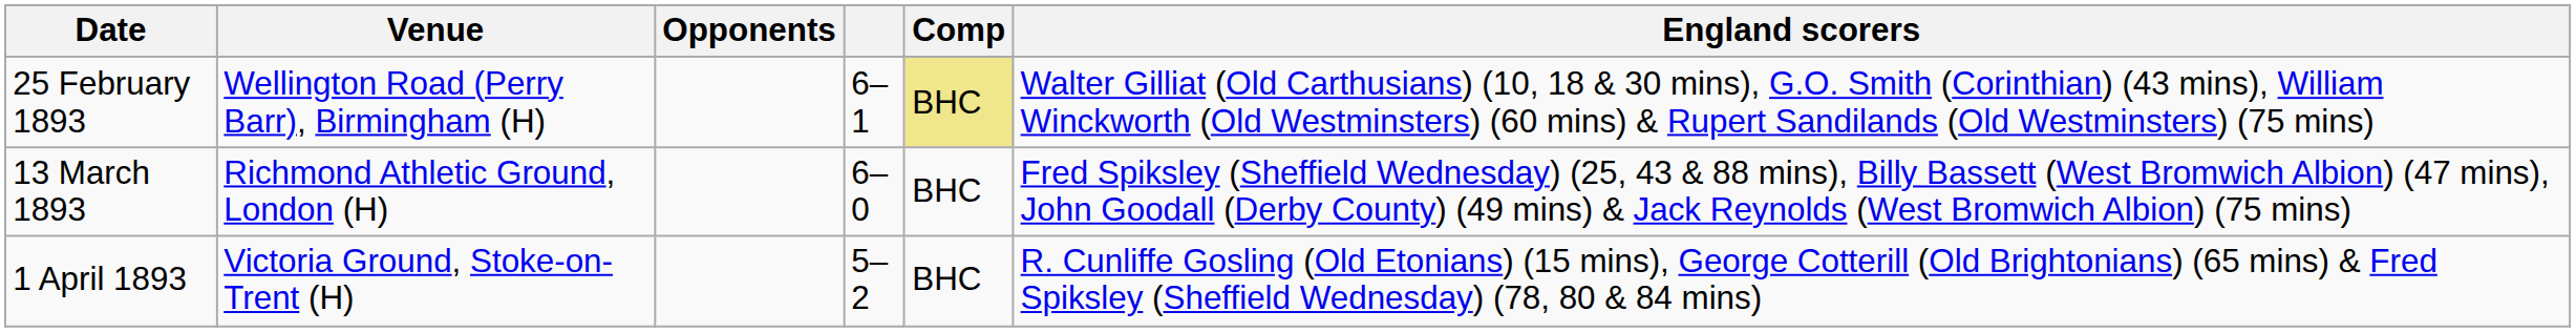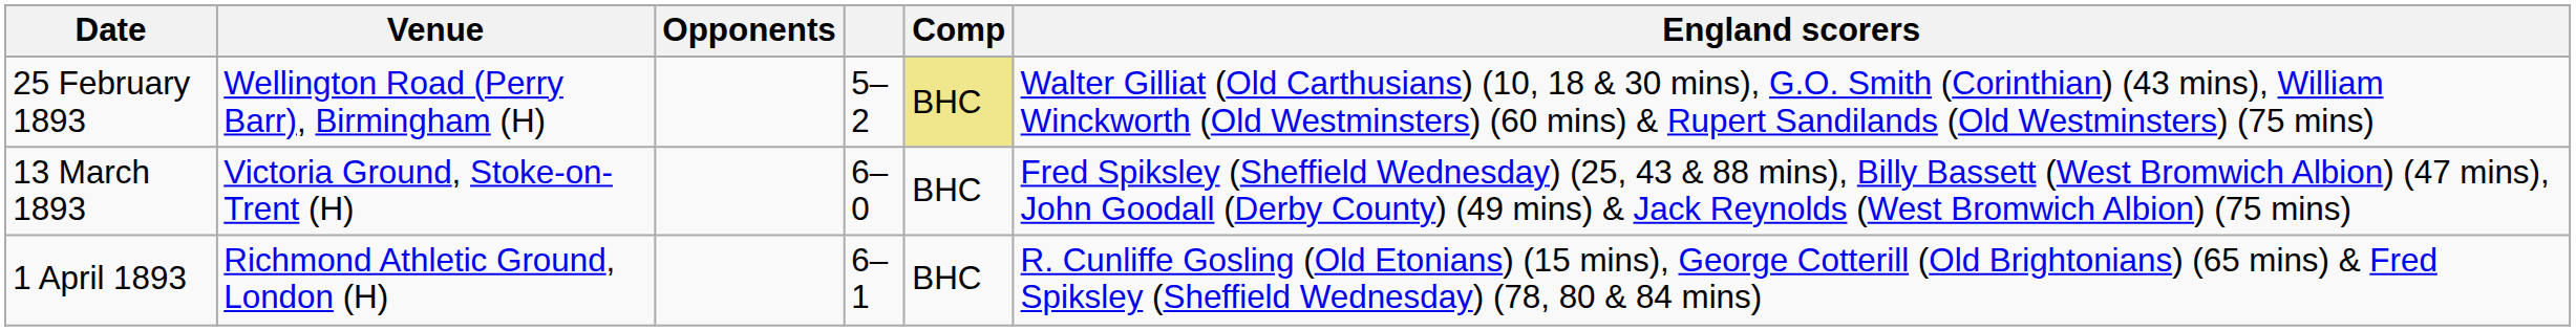25 February 1893 | column 4: 6–1 -> 5–2
13 March 1893 | Venue: Richmond Athletic Ground, London (H) -> Victoria Ground, Stoke-on-Trent (H)
1 April 1893 | Venue: Victoria Ground, Stoke-on-Trent (H) -> Richmond Athletic Ground, London (H)
1 April 1893 | column 4: 5–2 -> 6–1
